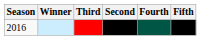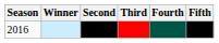columns swapped: Second <-> Third
